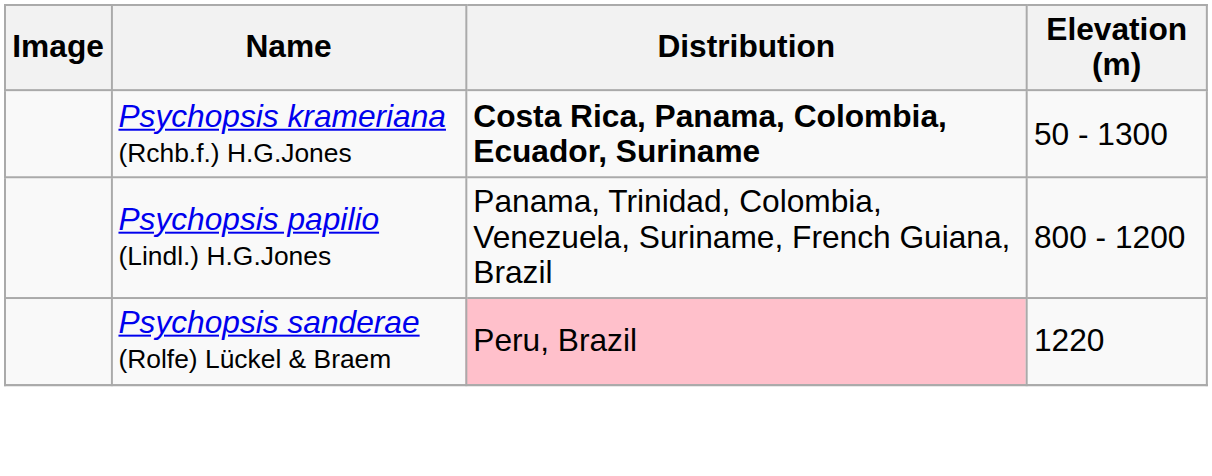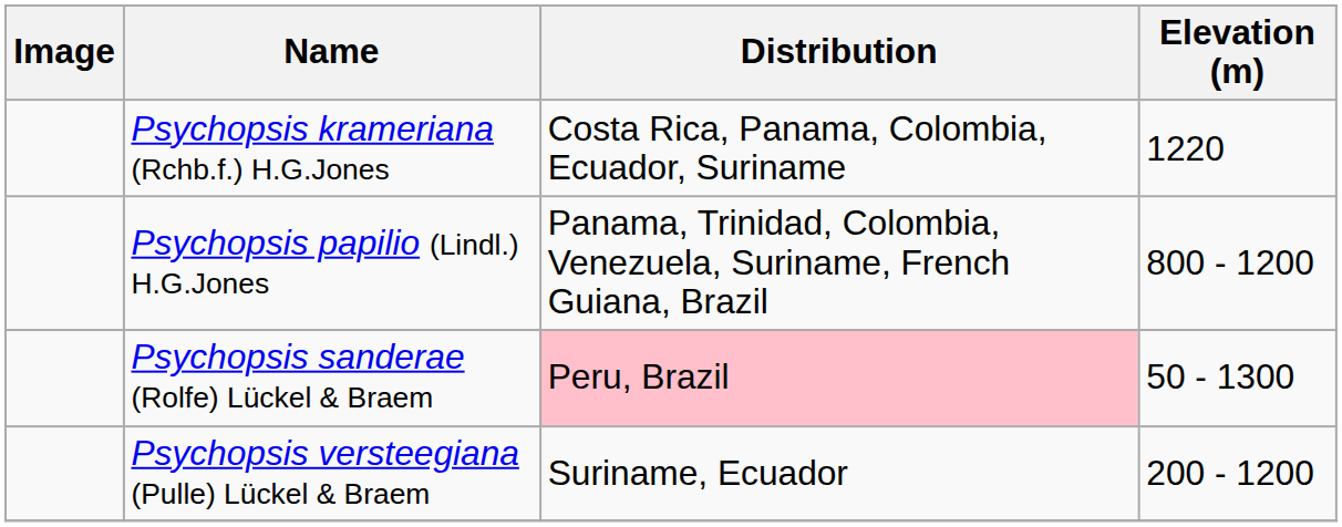Psychopsis krameriana (Rchb.f.) H.G.Jones | Distribution: bold -> normal
Psychopsis krameriana (Rchb.f.) H.G.Jones | Elevation (m): 50 - 1300 -> 1220
Psychopsis sanderae (Rolfe) Lückel & Braem | Elevation (m): 1220 -> 50 - 1300
+ row: Psychopsis versteegiana (Pulle) Lückel & Braem | Suriname, Ecuador | 200 - 1200
